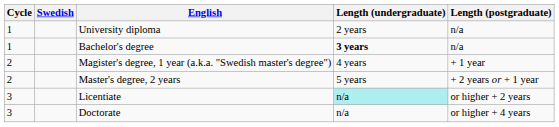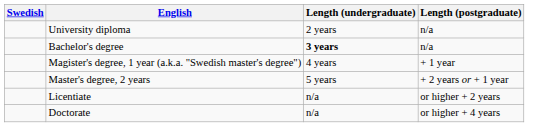- column: Cycle | 1 | 1 | 2 | 2 | 3 | 3
Licentiate | Length (undergraduate): paleturquoise background -> no background
